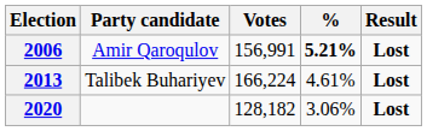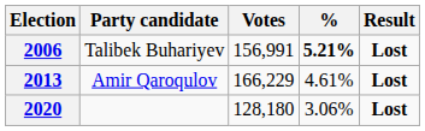2006 | Party candidate: Amir Qaroqulov -> Talibek Buhariyev
2013 | Party candidate: Talibek Buhariyev -> Amir Qaroqulov
2013 | Votes: 166,224 -> 166,229
2020 | Votes: 128,182 -> 128,180
